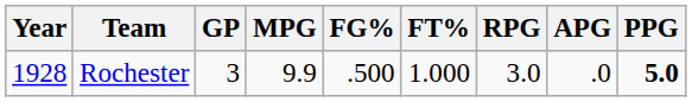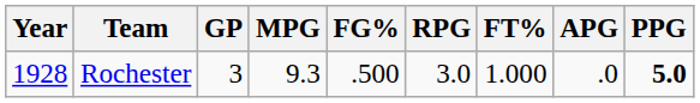columns swapped: FT% <-> RPG
Rochester | MPG: 9.9 -> 9.3
